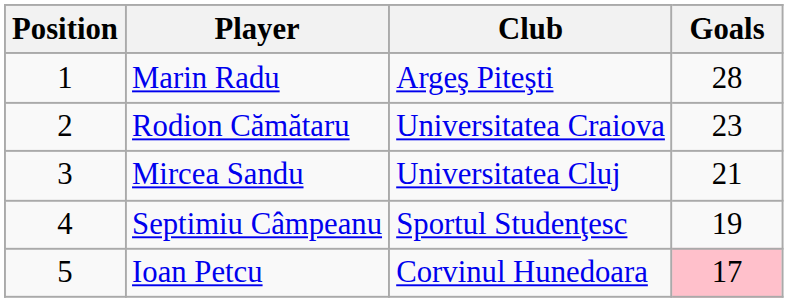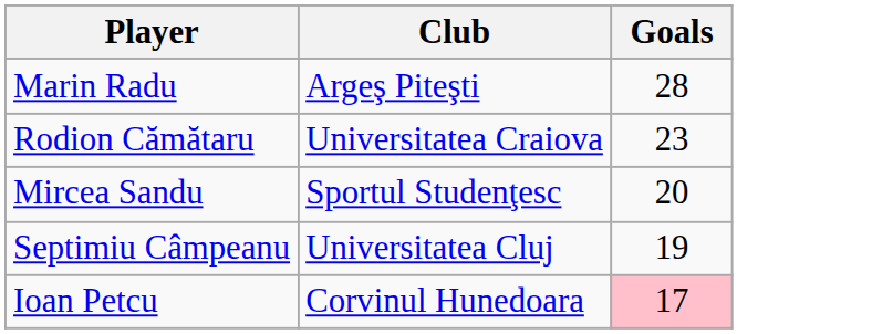- column: Position | 1 | 2 | 3 | 4 | 5
Mircea Sandu | Club: Universitatea Cluj -> Sportul Studenţesc
Mircea Sandu | Goals: 21 -> 20
Septimiu Câmpeanu | Club: Sportul Studenţesc -> Universitatea Cluj
